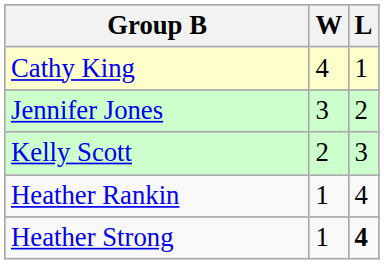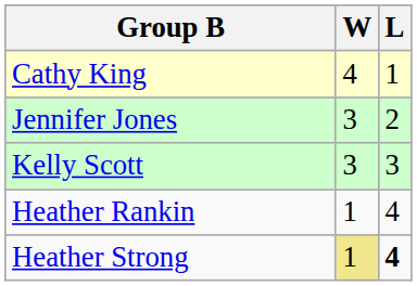Kelly Scott | W: 2 -> 3
Heather Strong | W: no background -> khaki background
